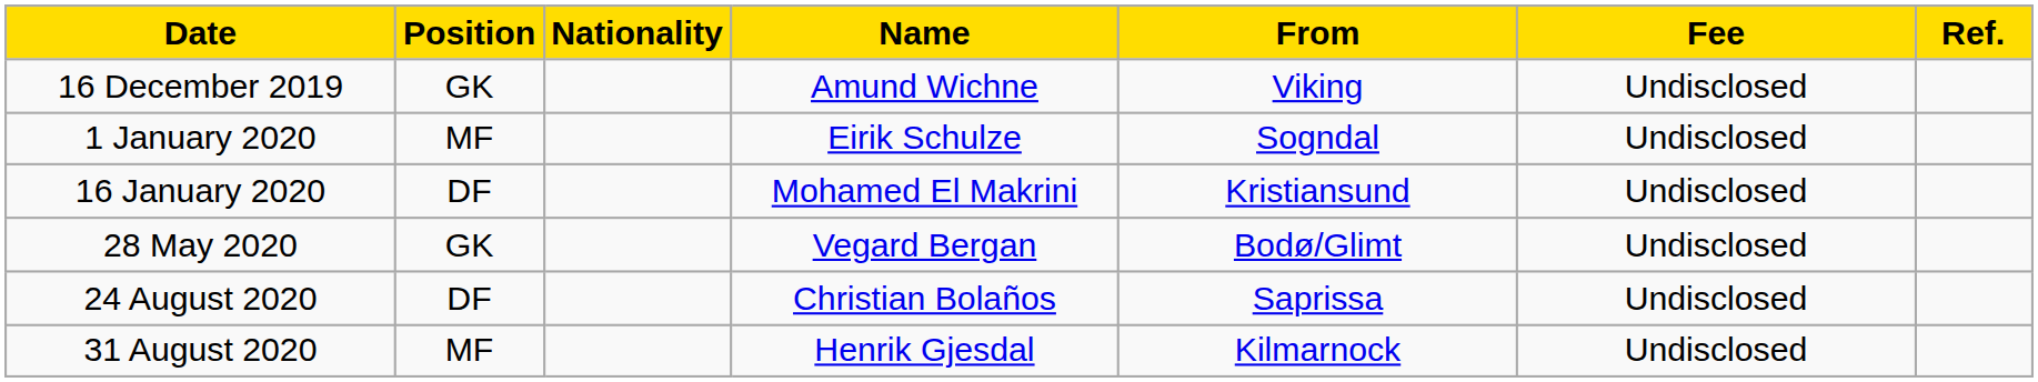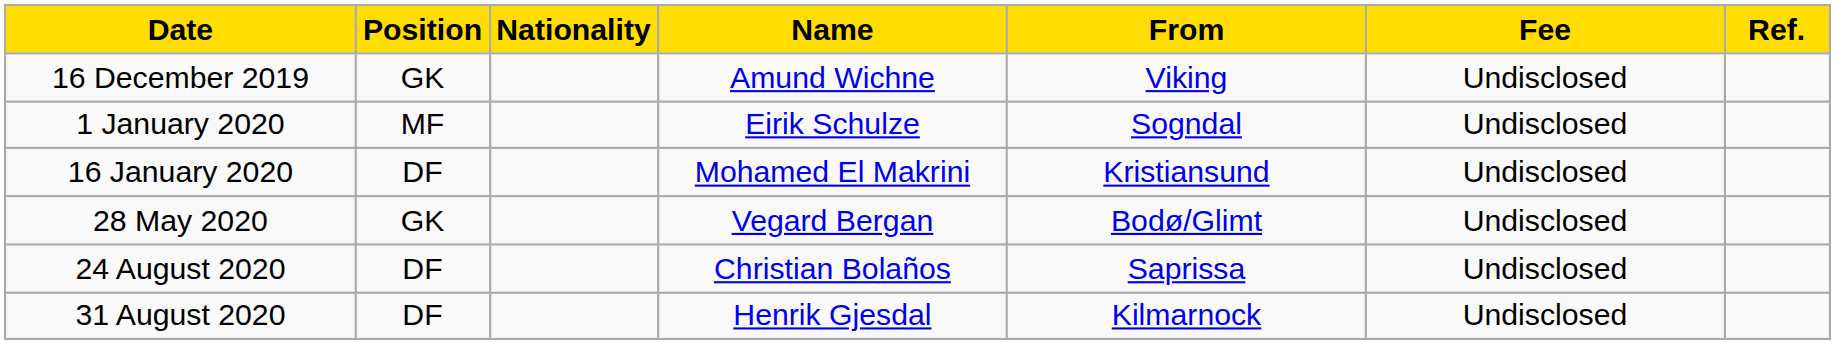31 August 2020 | Position: MF -> DF
